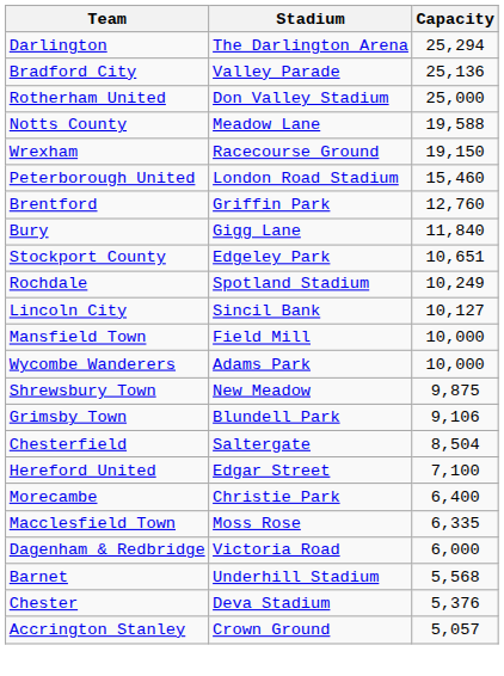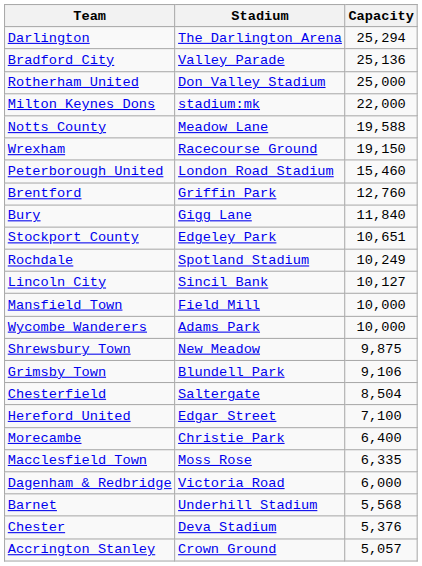+ row: Milton Keynes Dons | stadium:mk | 22,000
